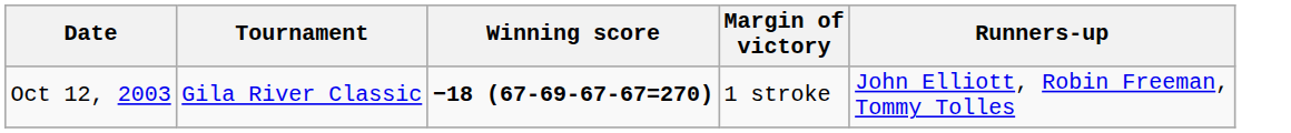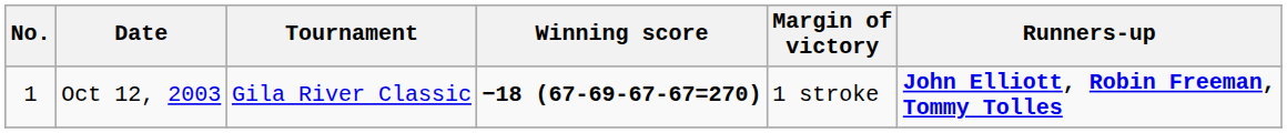+ column: No. | 1
Oct 12, 2003 | Runners-up: normal -> bold
